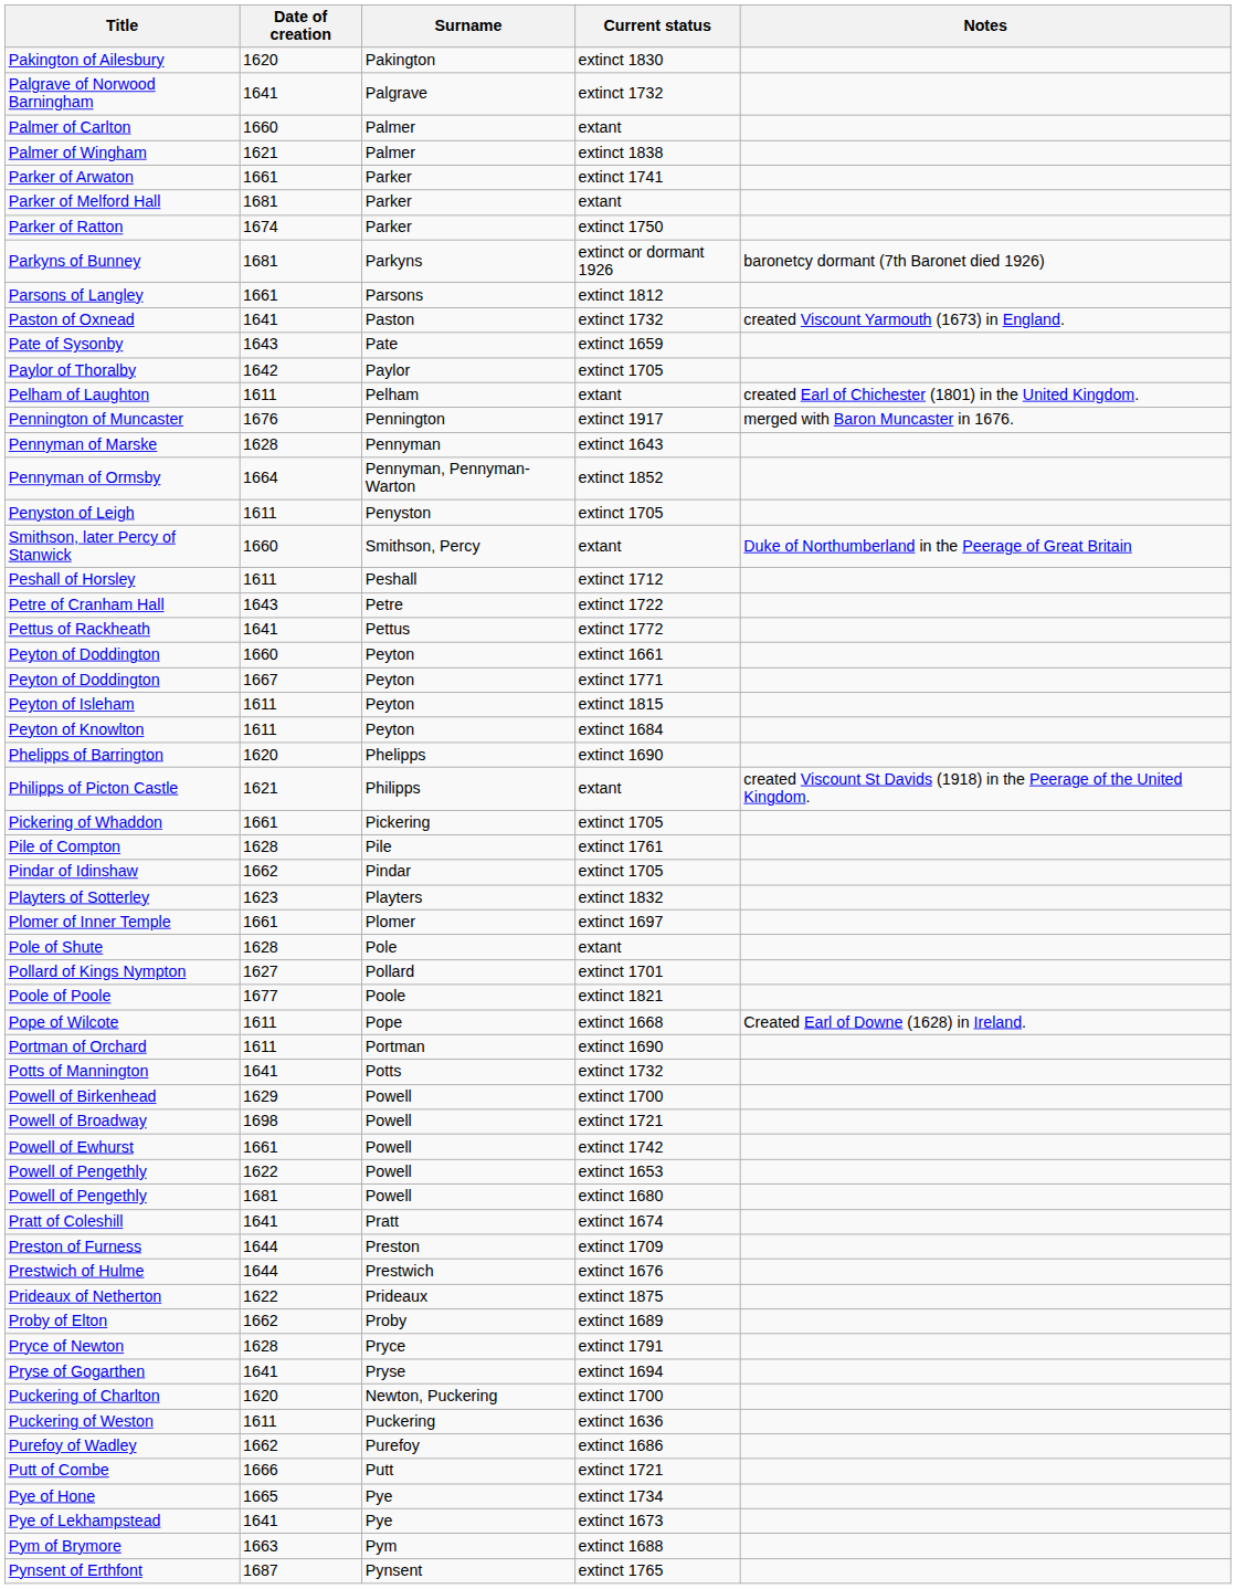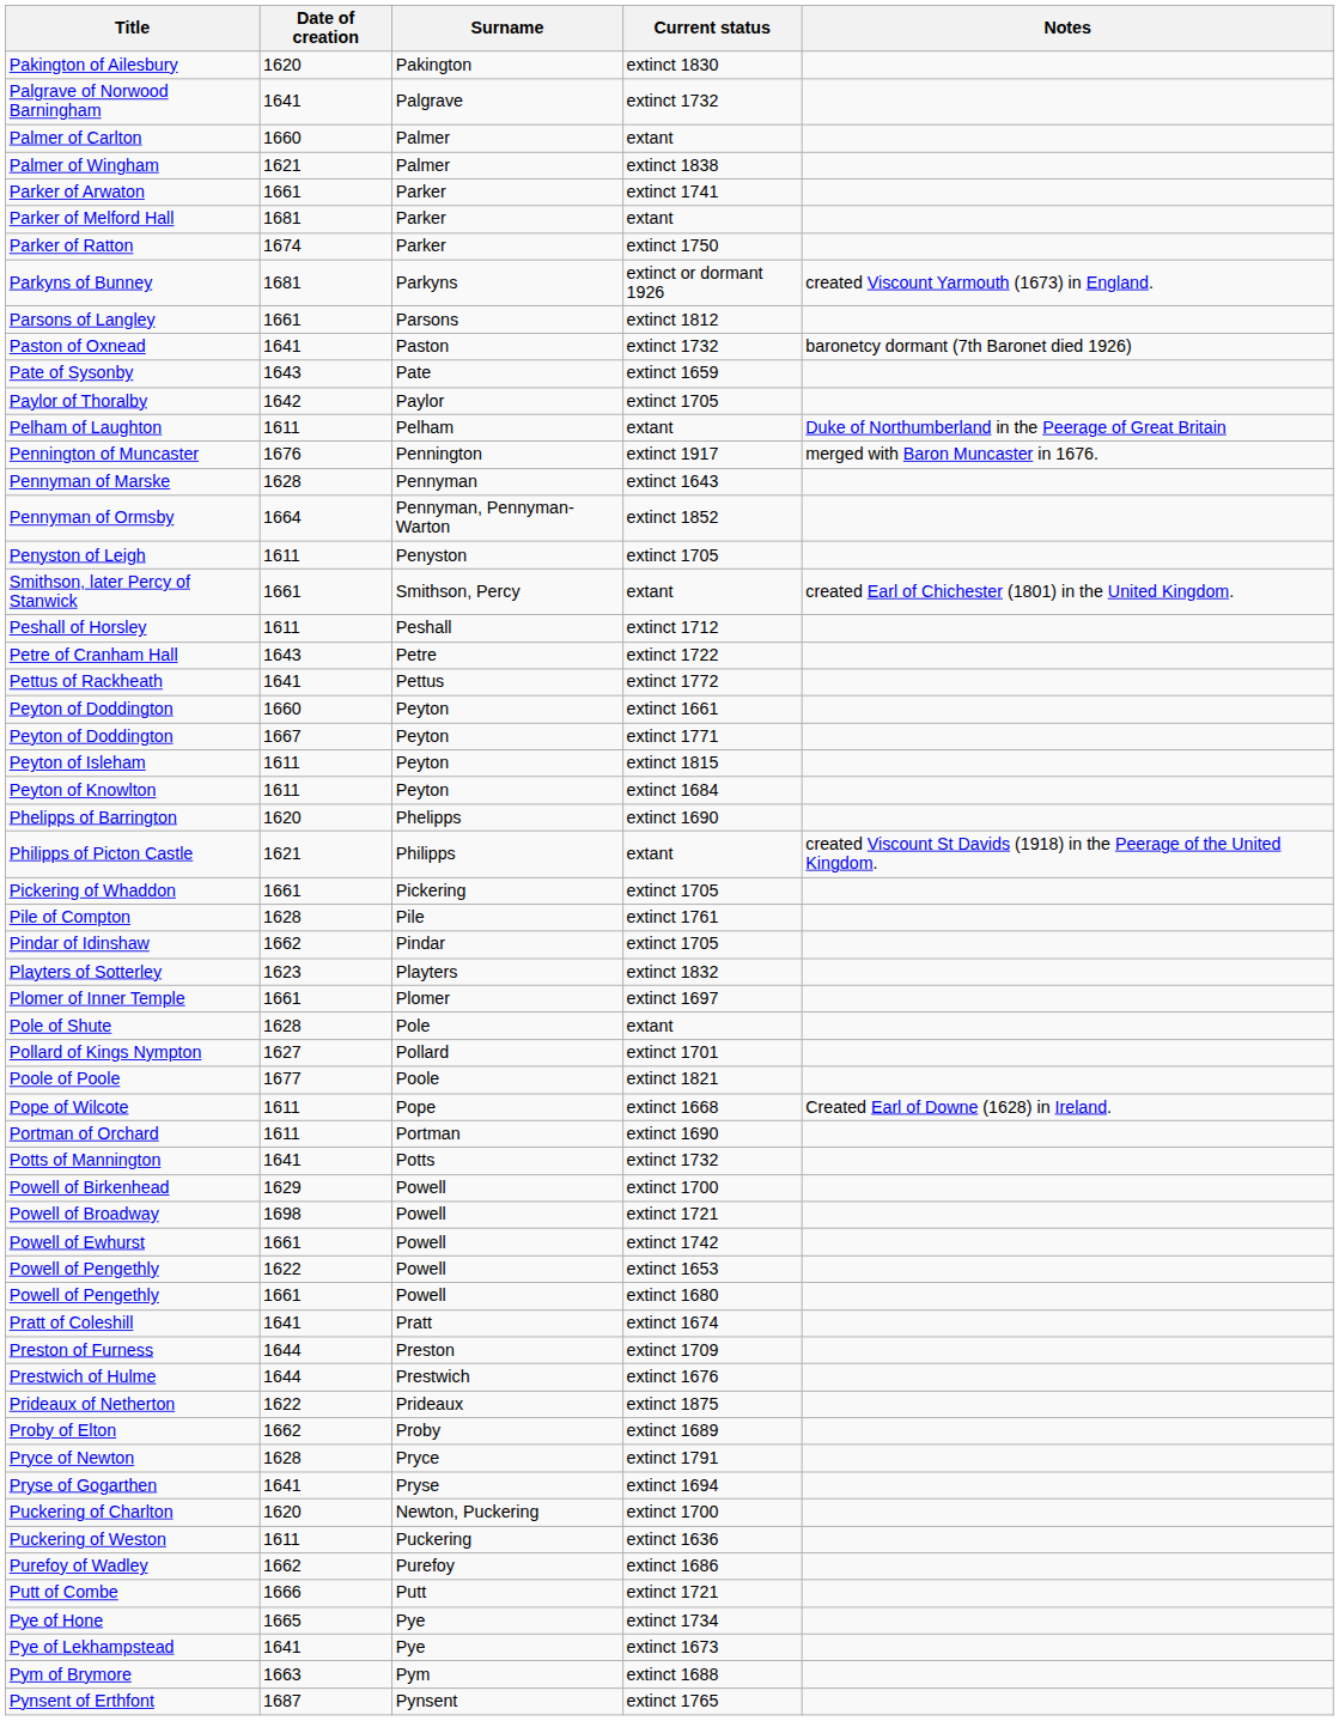Parkyns of Bunney | Notes: baronetcy dormant (7th Baronet died 1926) -> created Viscount Yarmouth (1673) in England.
Paston of Oxnead | Notes: created Viscount Yarmouth (1673) in England. -> baronetcy dormant (7th Baronet died 1926)
Pelham of Laughton | Notes: created Earl of Chichester (1801) in the United Kingdom. -> Duke of Northumberland in the Peerage of Great Britain
Smithson, later Percy of Stanwick | Date of creation: 1660 -> 1661
Smithson, later Percy of Stanwick | Notes: Duke of Northumberland in the Peerage of Great Britain -> created Earl of Chichester (1801) in the United Kingdom.
Powell of Pengethly / extinct 1680 | Date of creation: 1681 -> 1661
